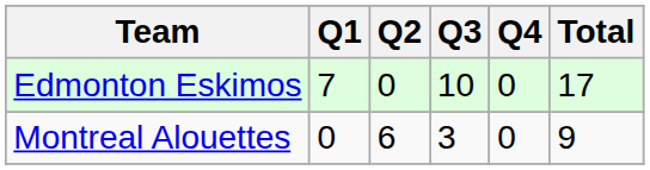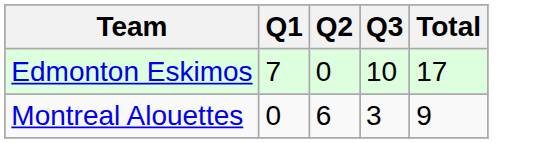- column: Q4 | 0 | 0
